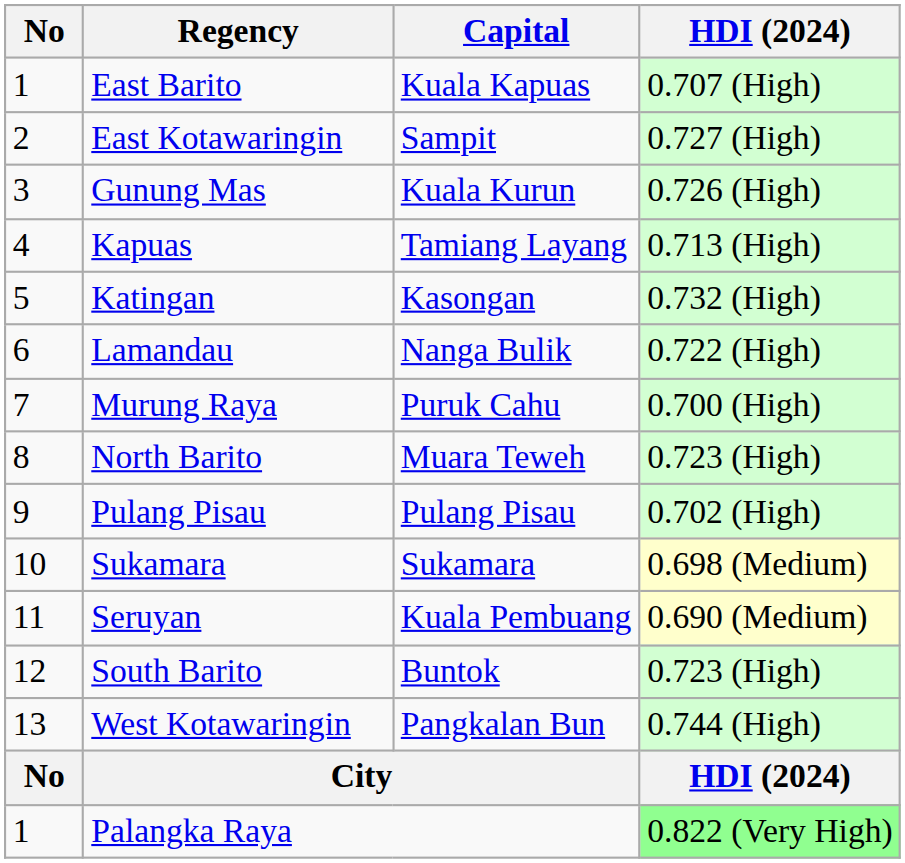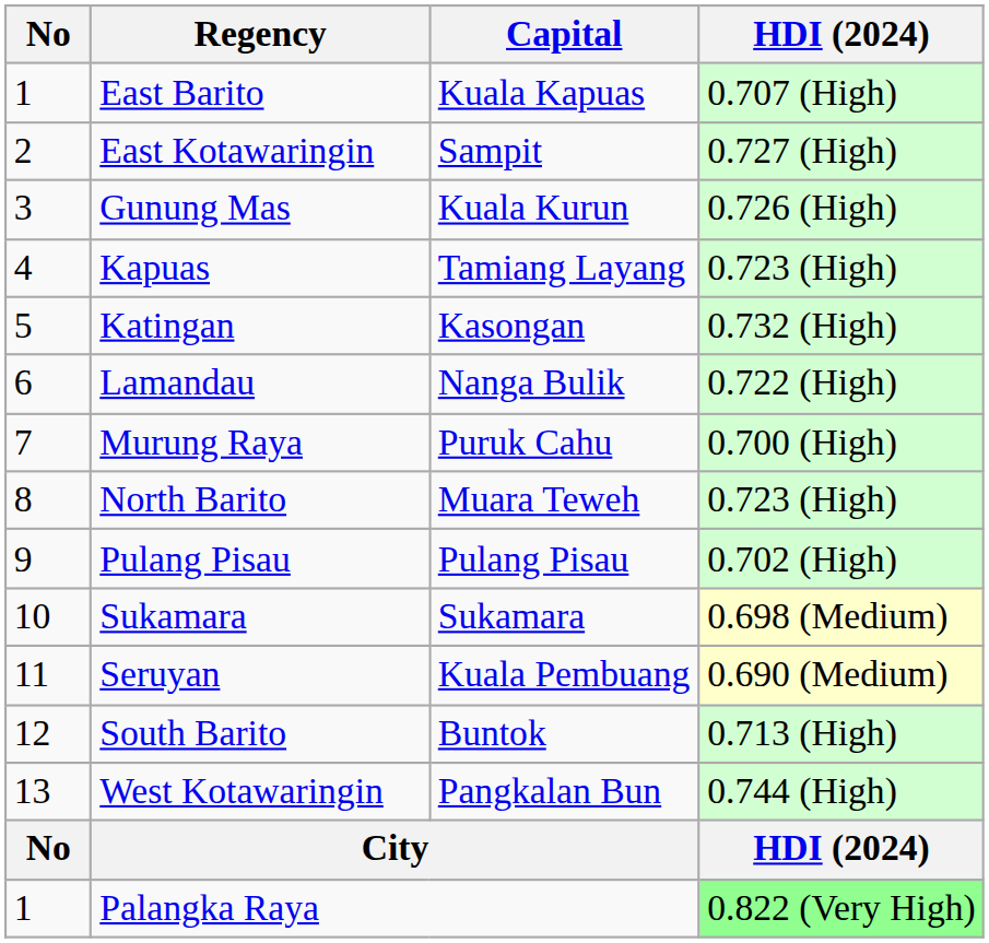Kapuas | HDI (2024): 0.713 (High) -> 0.723 (High)
South Barito | HDI (2024): 0.723 (High) -> 0.713 (High)
